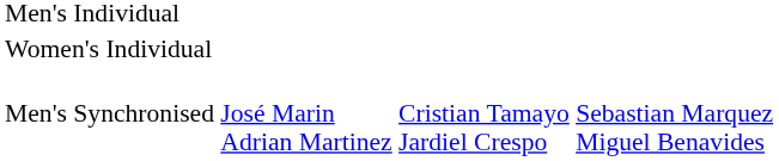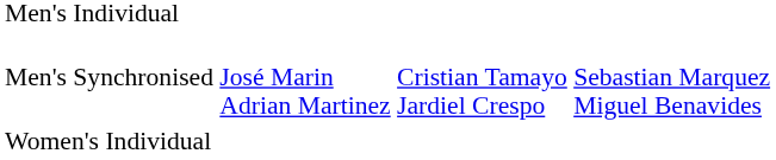rows swapped: Men's Synchronised <-> Women's Individual
